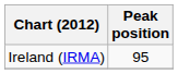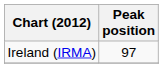Ireland (IRMA) | Peak position: 95 -> 97
